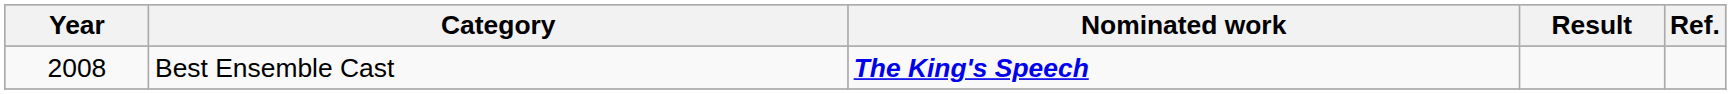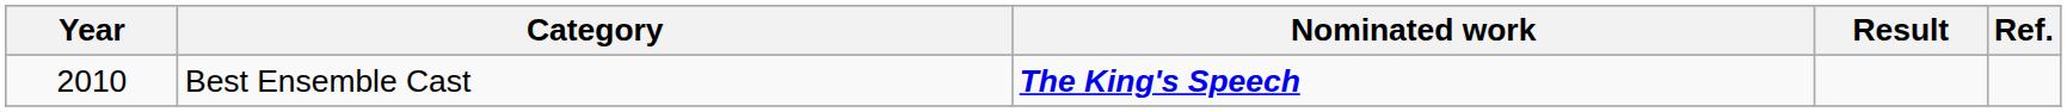Best Ensemble Cast | Year: 2008 -> 2010
